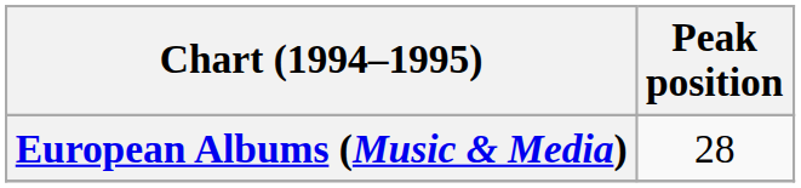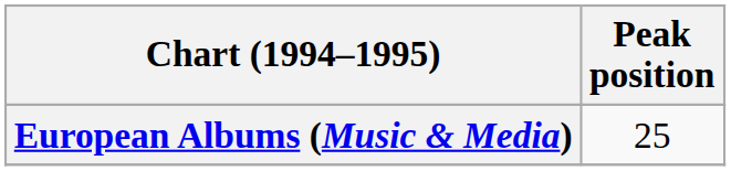European Albums (Music & Media) | Peak position: 28 -> 25
